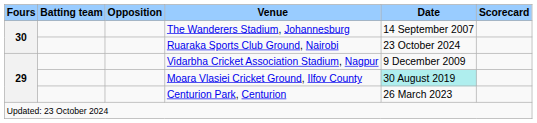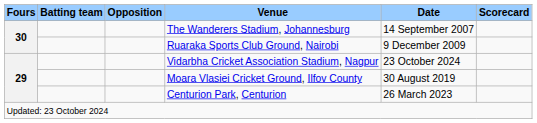Ruaraka Sports Club Ground, Nairobi | Date: 23 October 2024 -> 9 December 2009
Vidarbha Cricket Association Stadium, Nagpur | Date: 9 December 2009 -> 23 October 2024
Moara Vlasiei Cricket Ground, Ilfov County | Date: paleturquoise background -> no background
